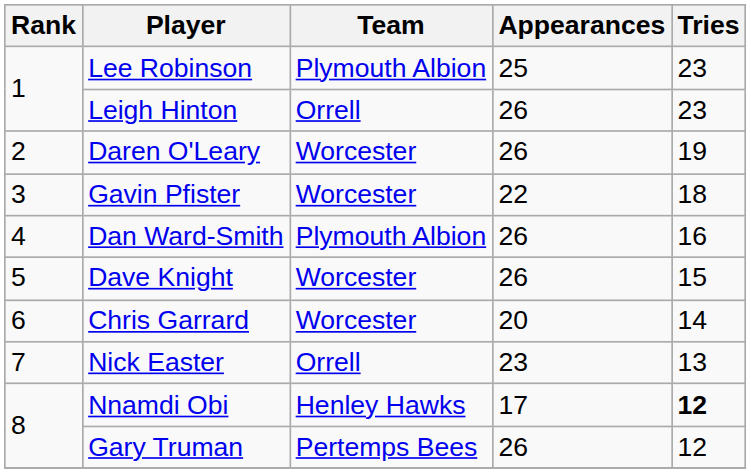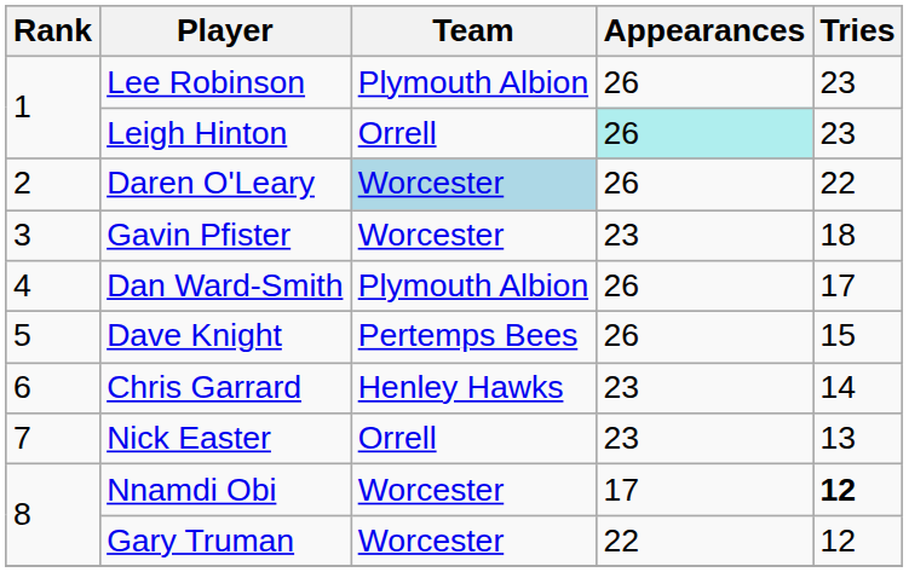Lee Robinson | Appearances: 25 -> 26
Leigh Hinton | Appearances: no background -> paleturquoise background
Daren O'Leary | Team: no background -> lightblue background
Daren O'Leary | Tries: 19 -> 22
Gavin Pfister | Appearances: 22 -> 23
Dan Ward-Smith | Tries: 16 -> 17
Dave Knight | Team: Worcester -> Pertemps Bees
Chris Garrard | Team: Worcester -> Henley Hawks
Chris Garrard | Appearances: 20 -> 23
Nnamdi Obi | Team: Henley Hawks -> Worcester
Gary Truman | Team: Pertemps Bees -> Worcester
Gary Truman | Appearances: 26 -> 22
